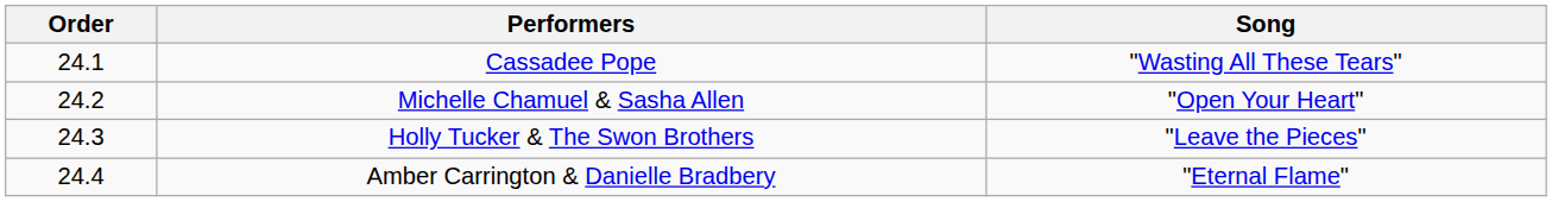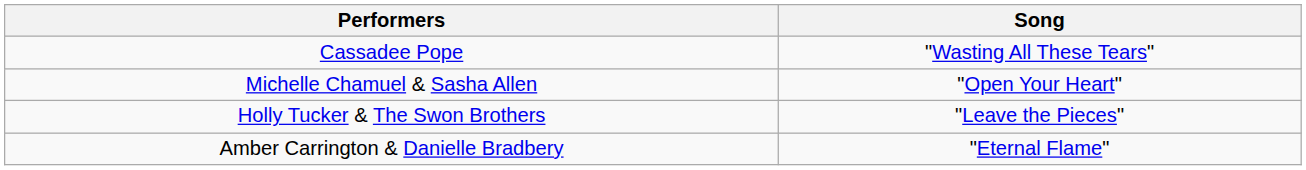- column: Order | 24.1 | 24.2 | 24.3 | 24.4
